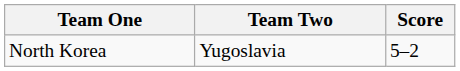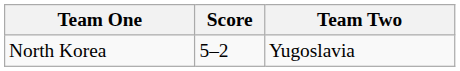columns swapped: Team Two <-> Score
